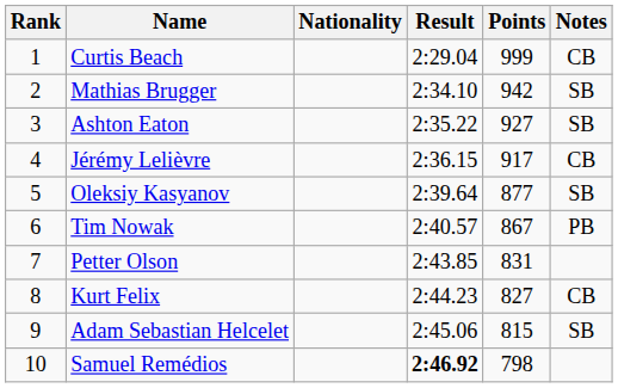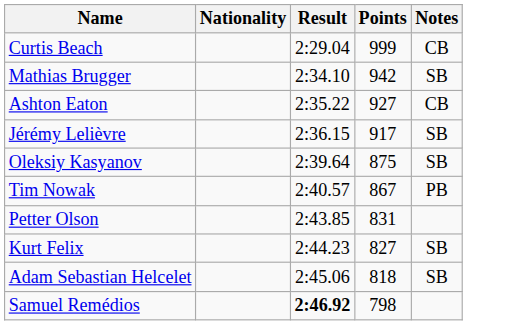- column: Rank | 1 | 2 | 3 | 4 | 5 | 6 | 7 | 8 | 9 | 10
Ashton Eaton | Notes: SB -> CB
Jérémy Lelièvre | Notes: CB -> SB
Oleksiy Kasyanov | Points: 877 -> 875
Kurt Felix | Notes: CB -> SB
Adam Sebastian Helcelet | Points: 815 -> 818
